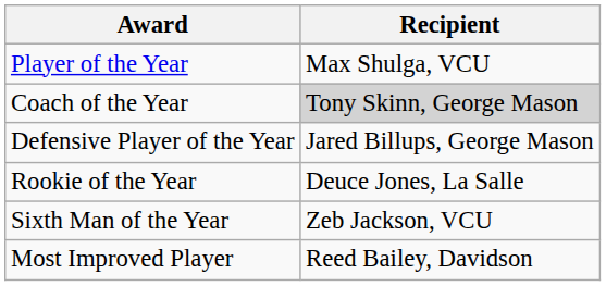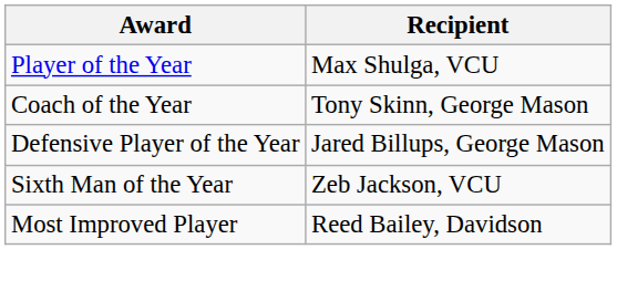Coach of the Year | Recipient: lightgrey background -> no background
- row: Rookie of the Year | Deuce Jones, La Salle
